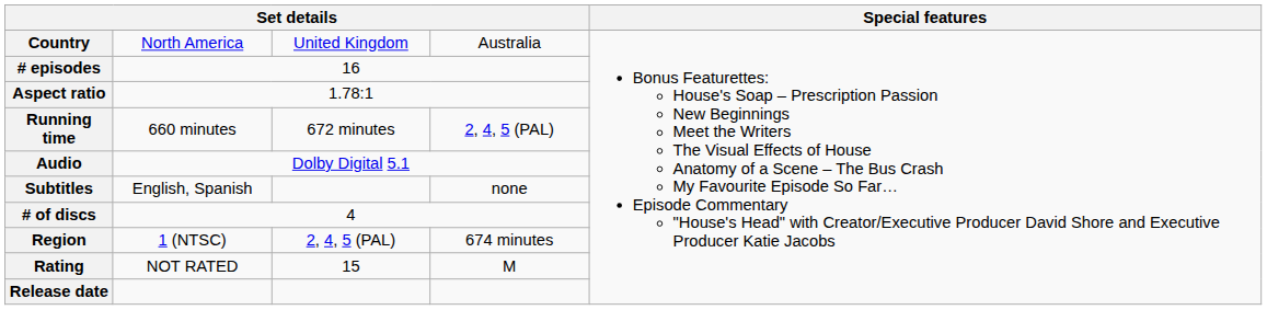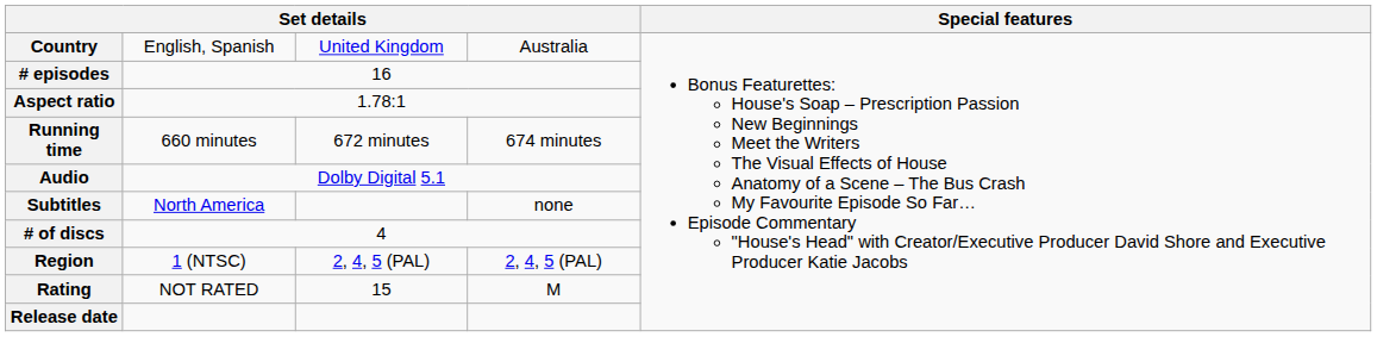Country | column 2: North America -> English, Spanish
Running time | column 4: 2, 4, 5 (PAL) -> 674 minutes
Subtitles | column 2: English, Spanish -> North America
Region | column 4: 674 minutes -> 2, 4, 5 (PAL)
